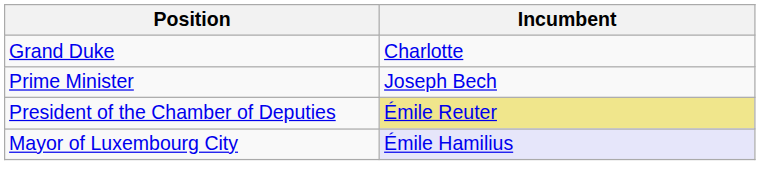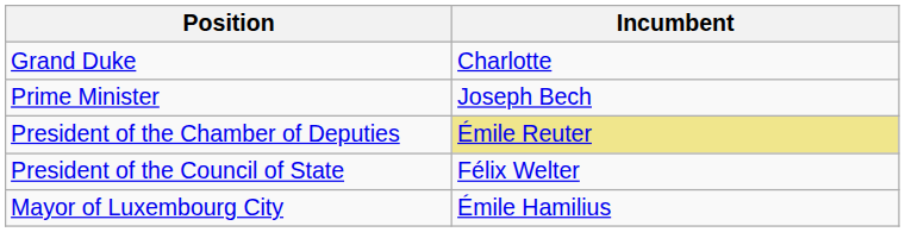+ row: President of the Council of State | Félix Welter
Mayor of Luxembourg City | Incumbent: lavender background -> no background
